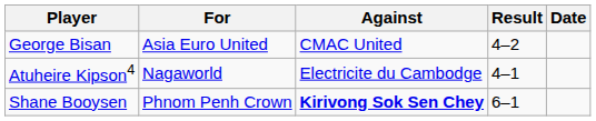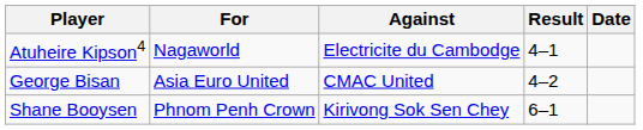rows swapped: Atuheire Kipson4 <-> George Bisan
Shane Booysen | Against: bold -> normal
